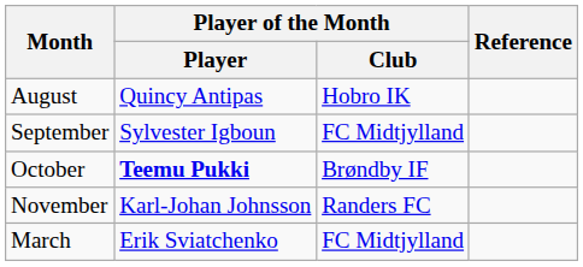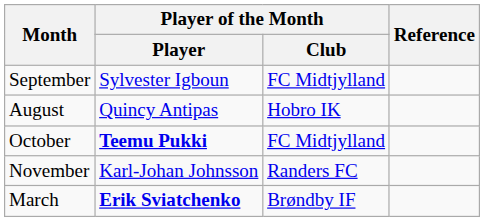rows swapped: August <-> September
October | Player of the Month / Club: Brøndby IF -> FC Midtjylland
March | Player of the Month / Player: normal -> bold
March | Player of the Month / Club: FC Midtjylland -> Brøndby IF
